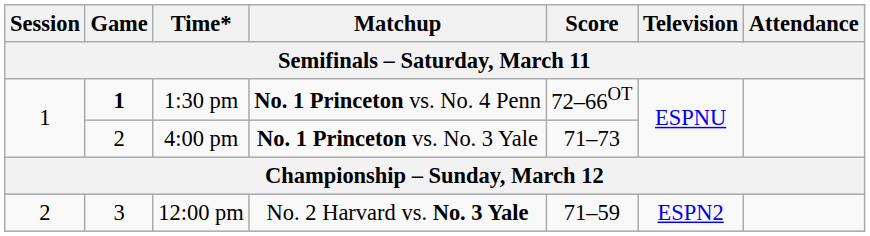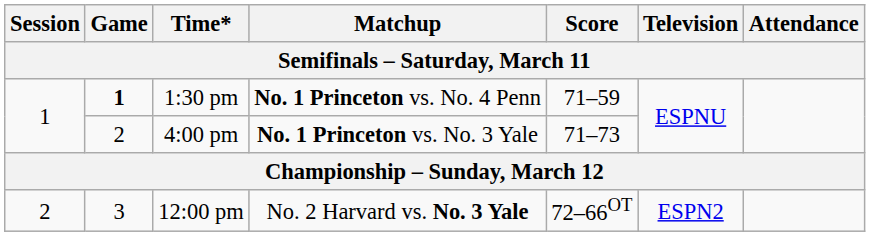1:30 pm | Score: 72–66OT -> 71–59
12:00 pm | Score: 71–59 -> 72–66OT
